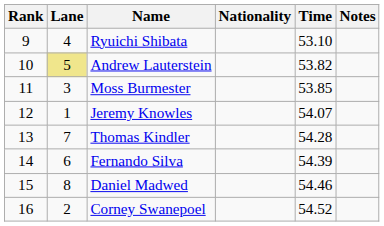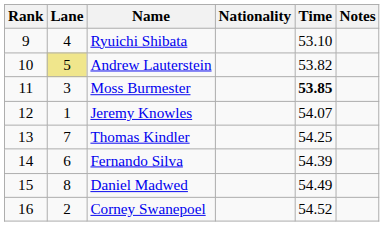Moss Burmester | Time: normal -> bold
Thomas Kindler | Time: 54.28 -> 54.25
Daniel Madwed | Time: 54.46 -> 54.49
